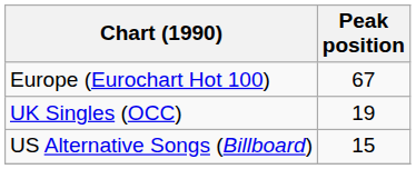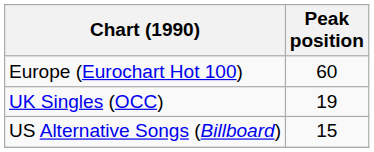Europe (Eurochart Hot 100) | Peak position: 67 -> 60
